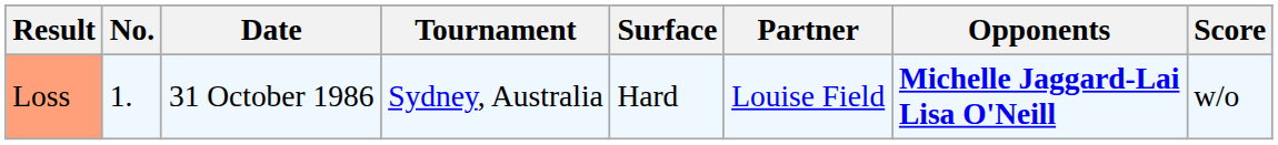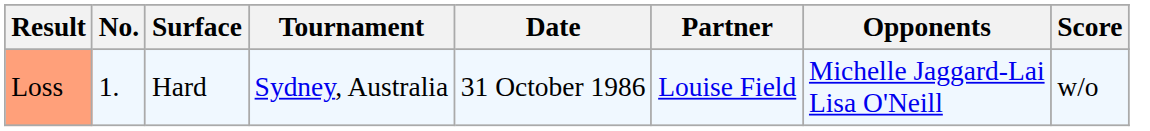columns swapped: Date <-> Surface
Loss | Opponents: bold -> normal
